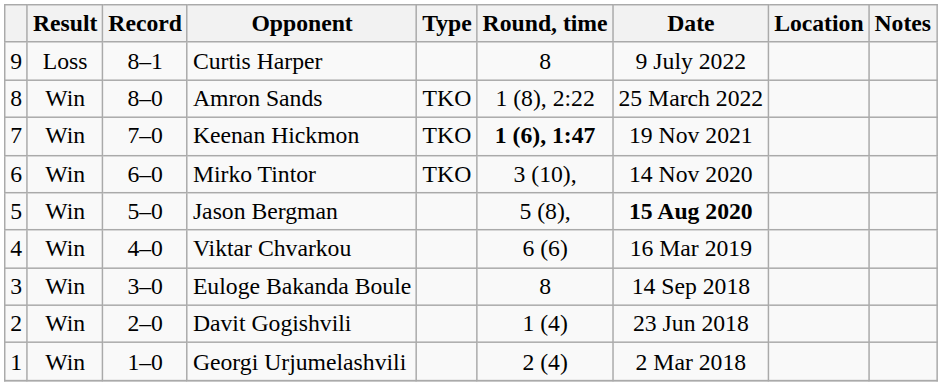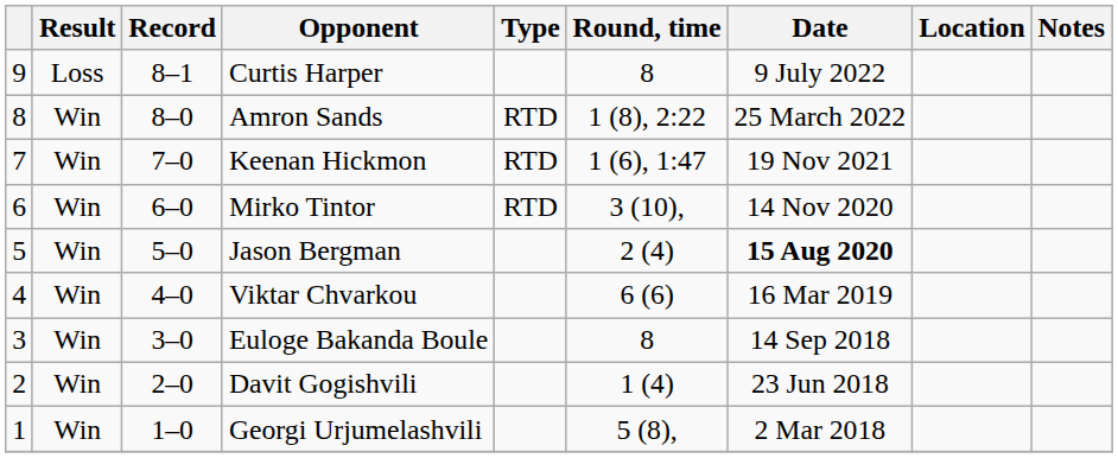Amron Sands | Type: TKO -> RTD
Keenan Hickmon | Type: TKO -> RTD
Keenan Hickmon | Round, time: bold -> normal
Mirko Tintor | Type: TKO -> RTD
Jason Bergman | Round, time: 5 (8), -> 2 (4)
Georgi Urjumelashvili | Round, time: 2 (4) -> 5 (8),
